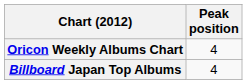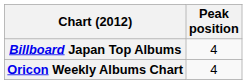rows swapped: Billboard Japan Top Albums <-> Oricon Weekly Albums Chart
